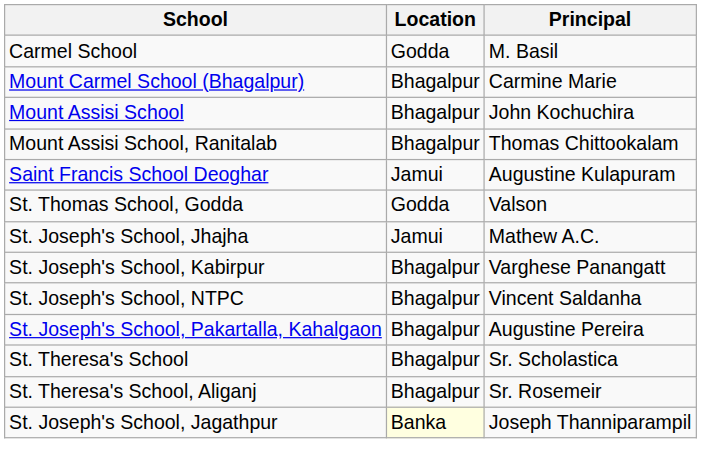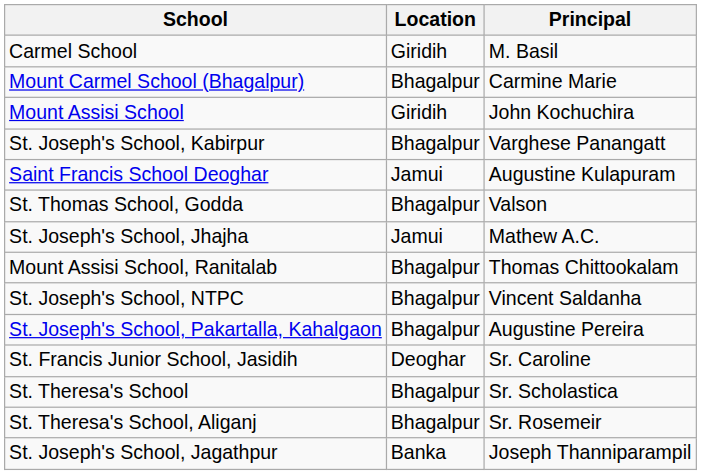Carmel School | Location: Godda -> Giridih
Mount Assisi School | Location: Bhagalpur -> Giridih
rows swapped: Mount Assisi School, Ranitalab <-> St. Joseph's School, Kabirpur
St. Thomas School, Godda | Location: Godda -> Bhagalpur
+ row: St. Francis Junior School, Jasidih | Deoghar | Sr. Caroline
St. Joseph's School, Jagathpur | Location: lightyellow background -> no background
